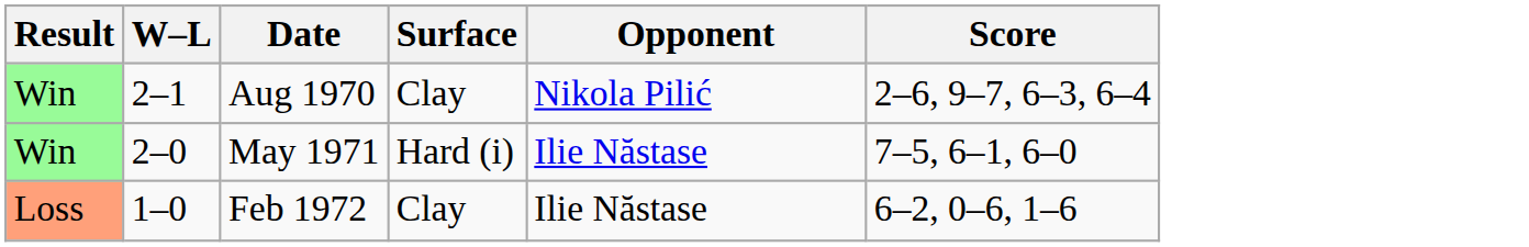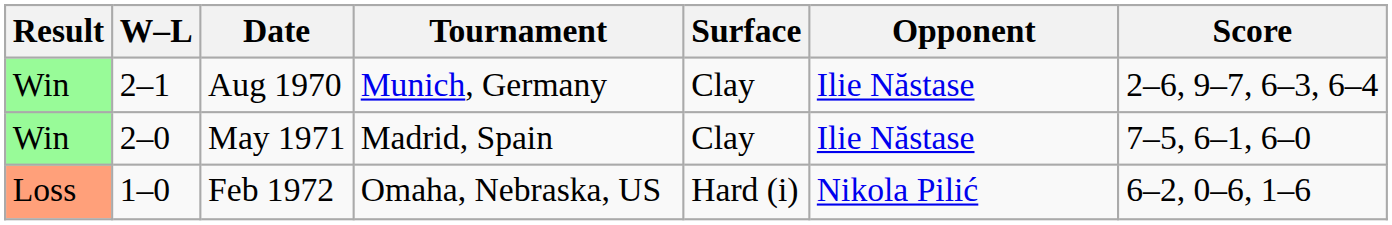+ column: Tournament | Munich, Germany | Madrid, Spain | Omaha, Nebraska, US
Aug 1970 | Opponent: Nikola Pilić -> Ilie Năstase
May 1971 | Surface: Hard (i) -> Clay
Feb 1972 | Surface: Clay -> Hard (i)
Feb 1972 | Opponent: Ilie Năstase -> Nikola Pilić
